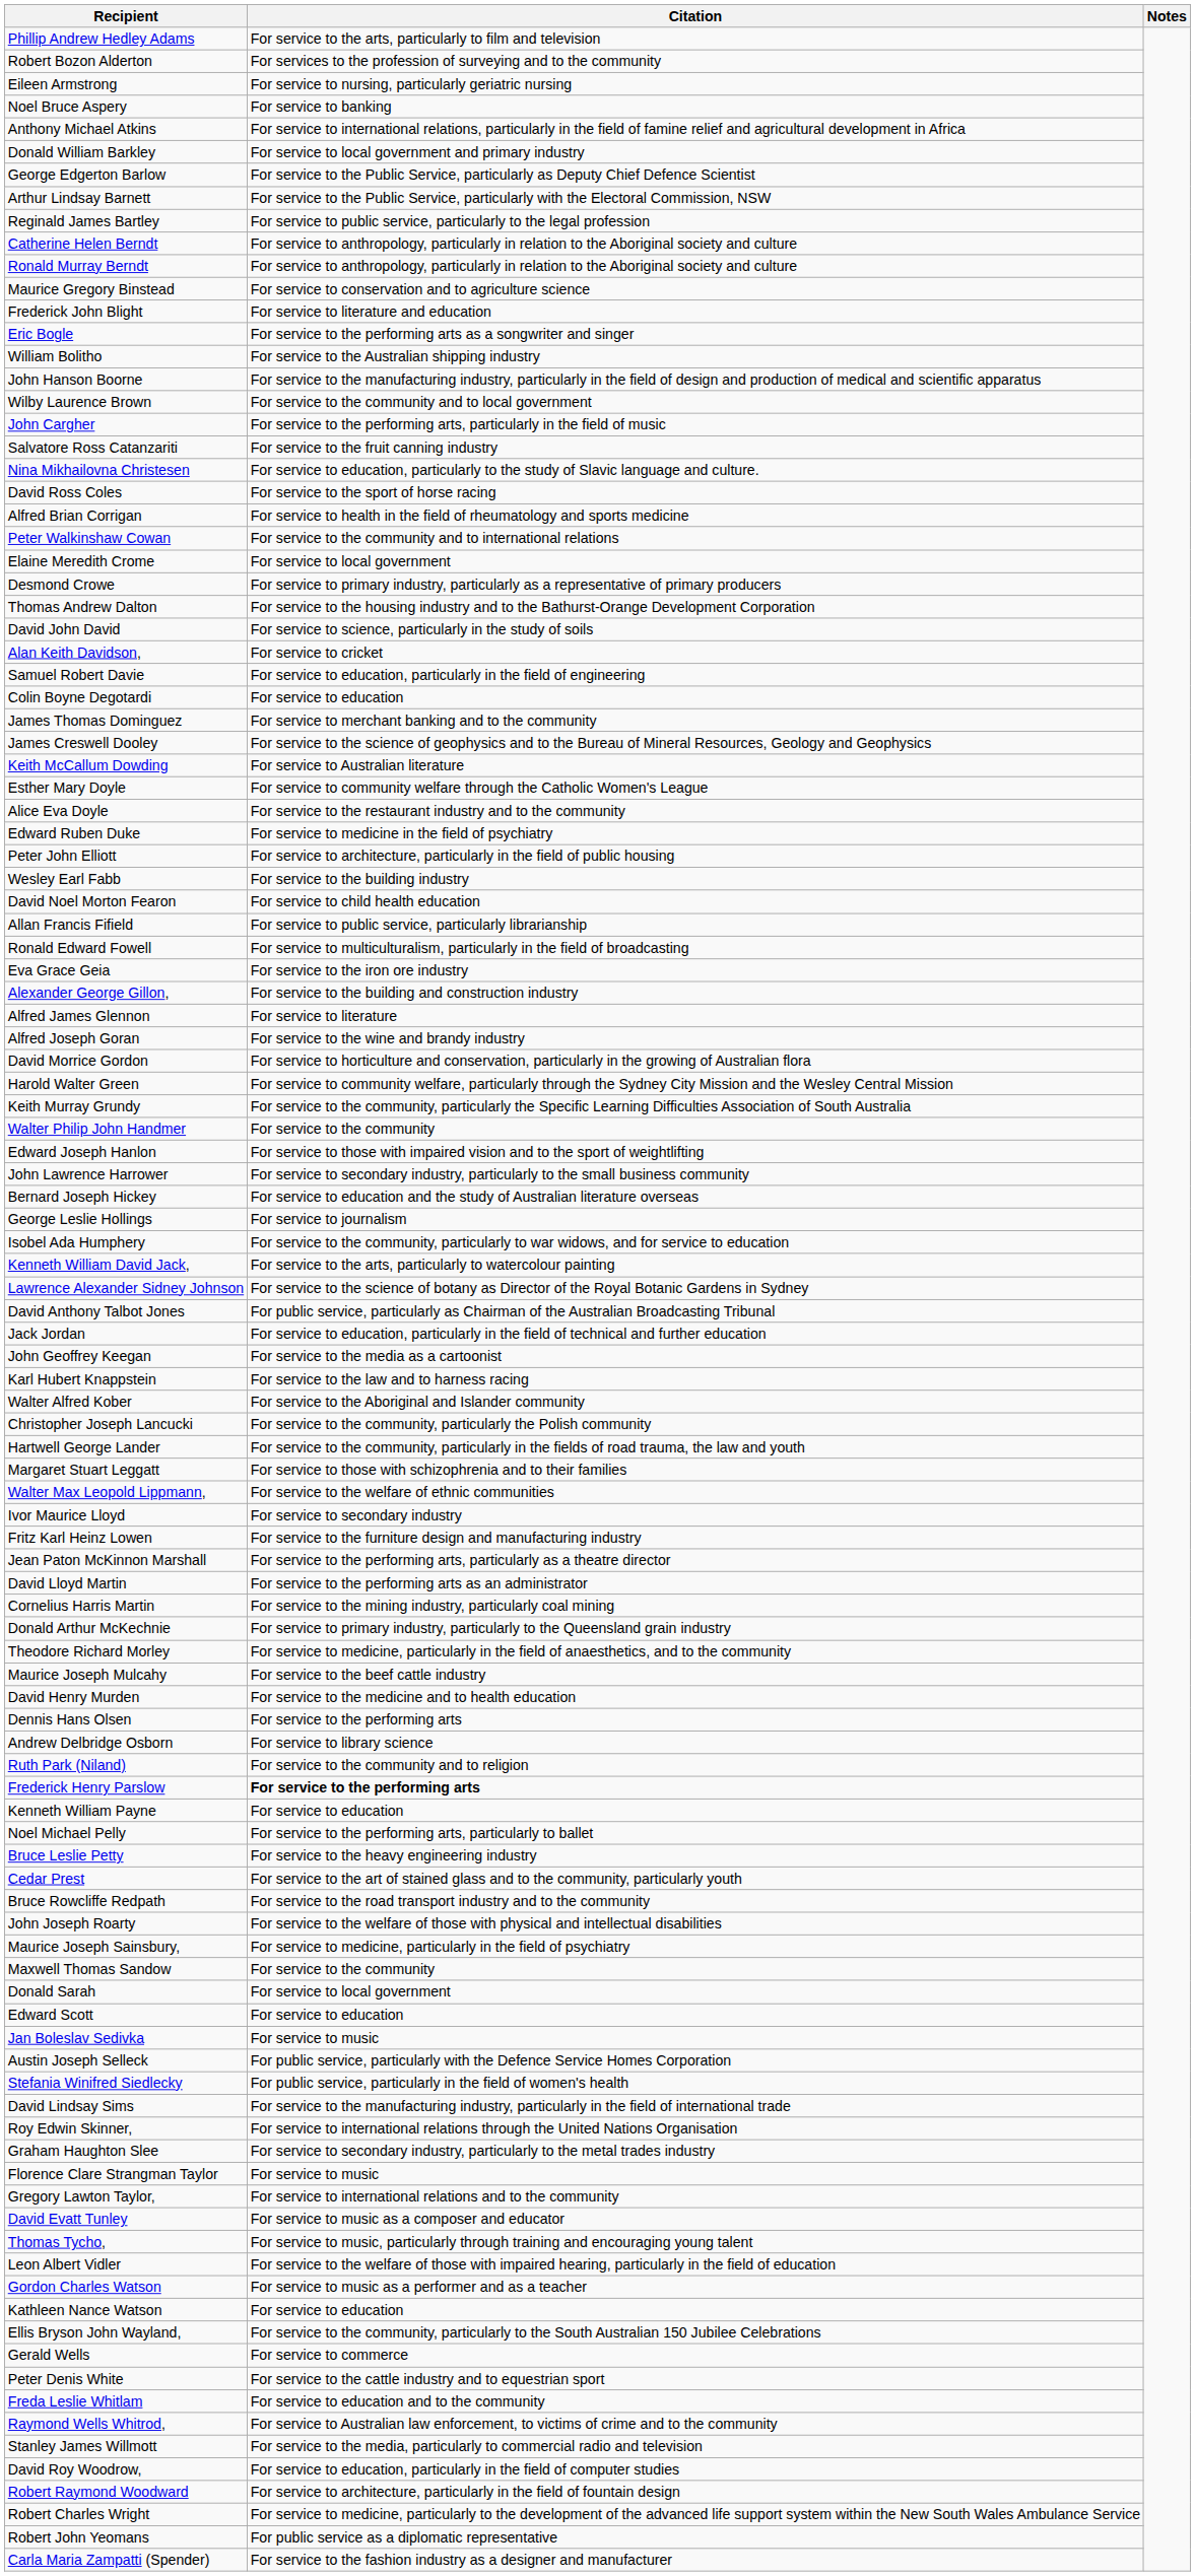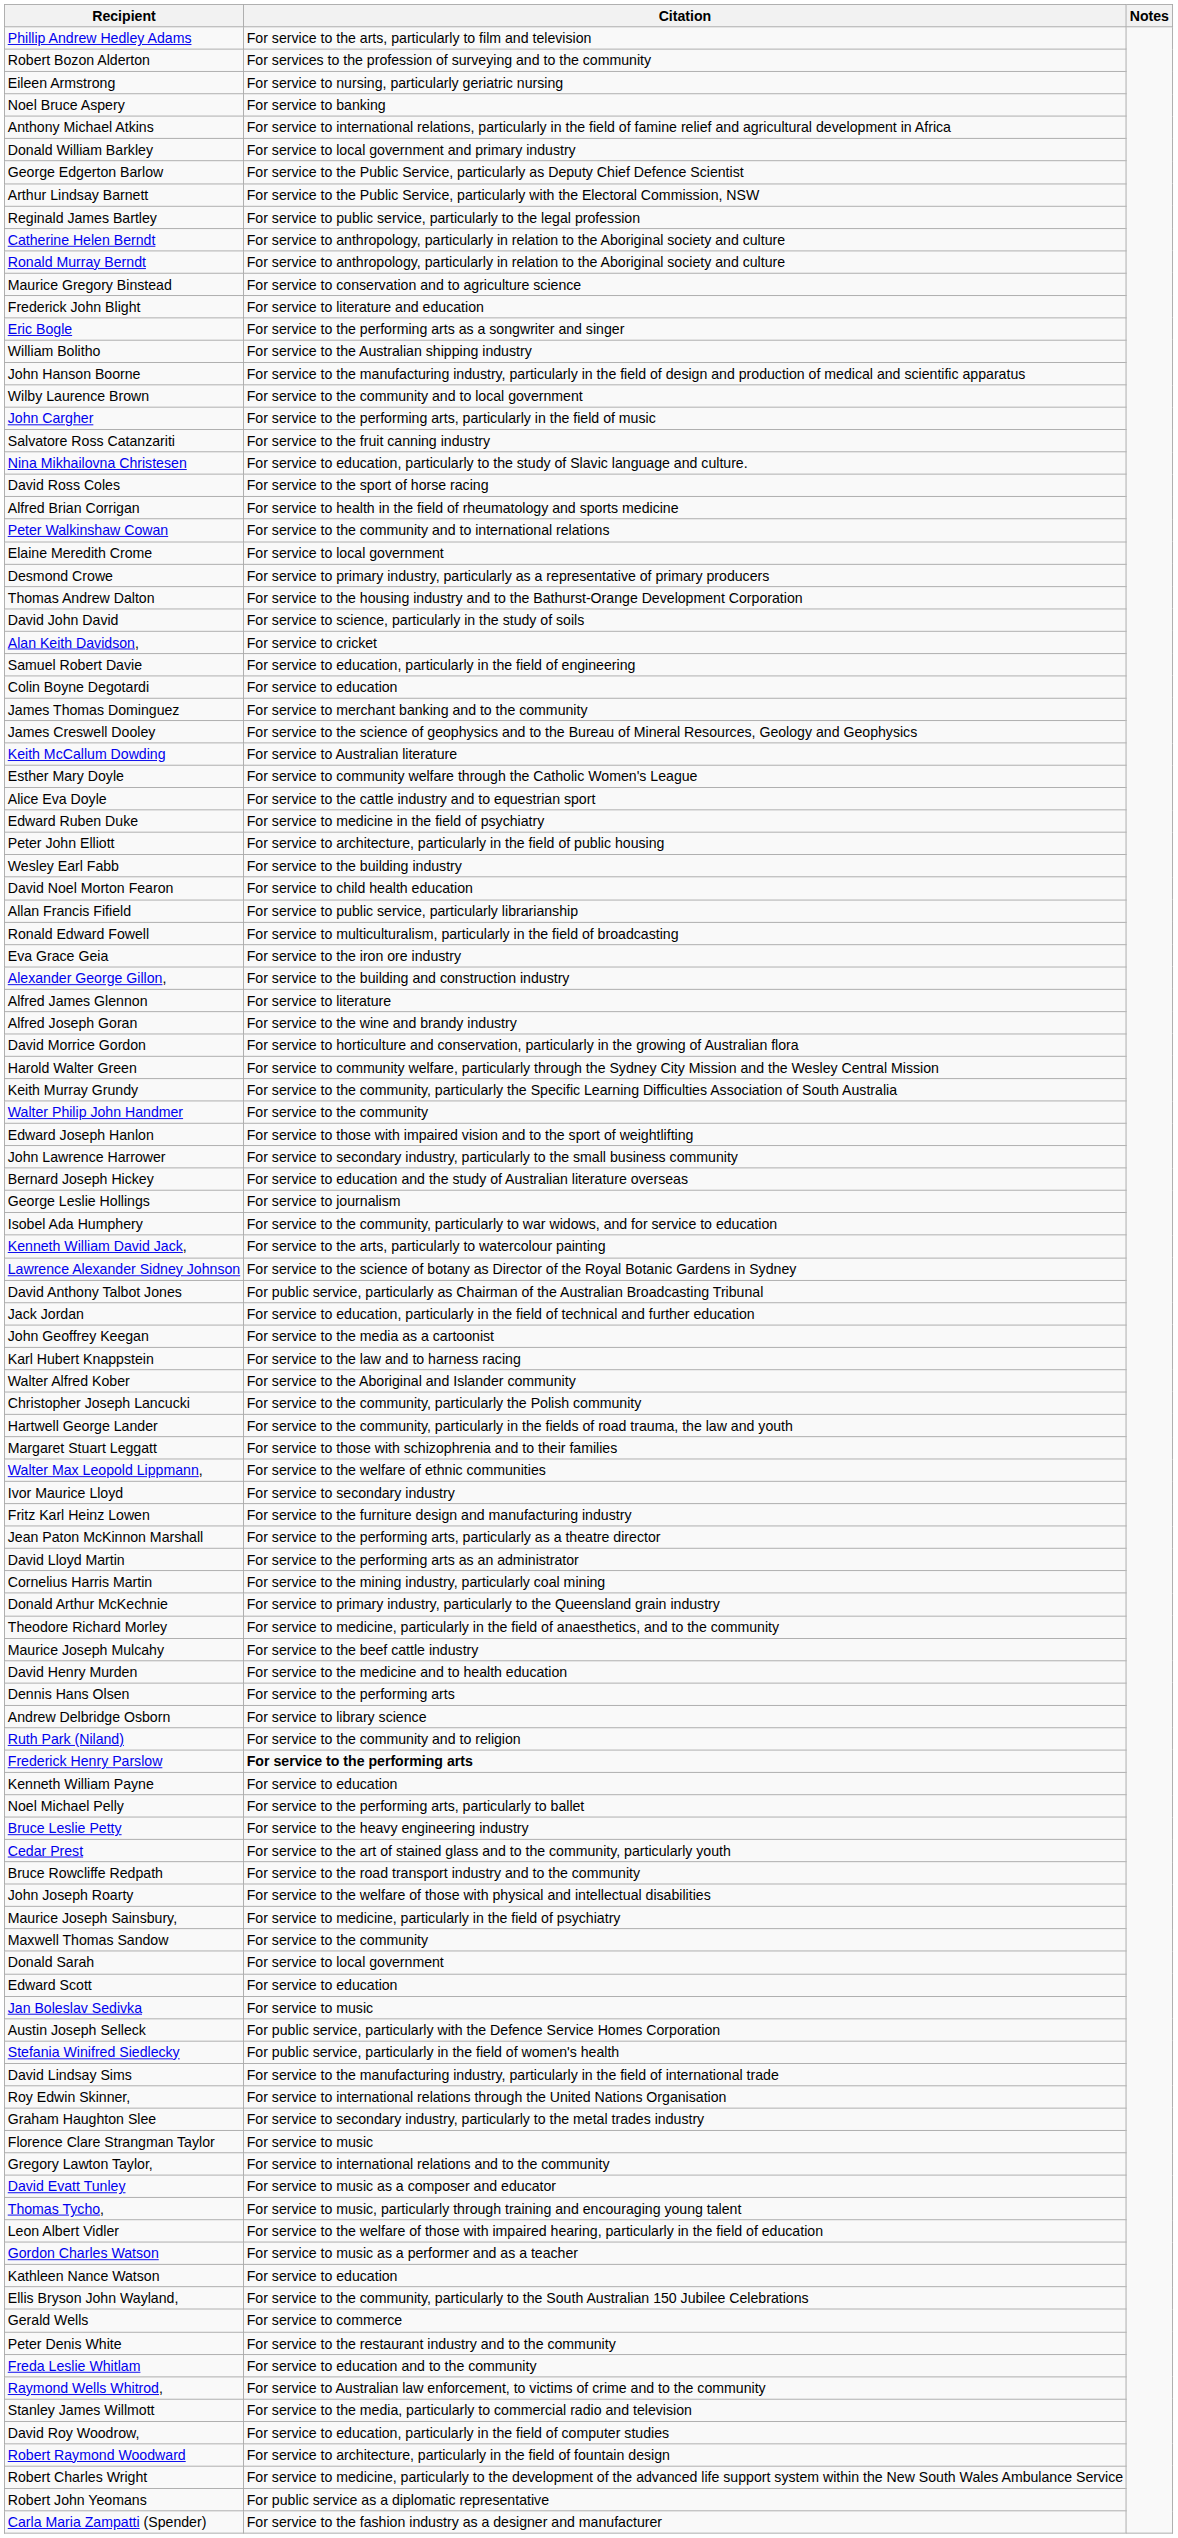Alice Eva Doyle | Citation: For service to the restaurant industry and to the community -> For service to the cattle industry and to equestrian sport
Peter Denis White | Citation: For service to the cattle industry and to equestrian sport -> For service to the restaurant industry and to the community
